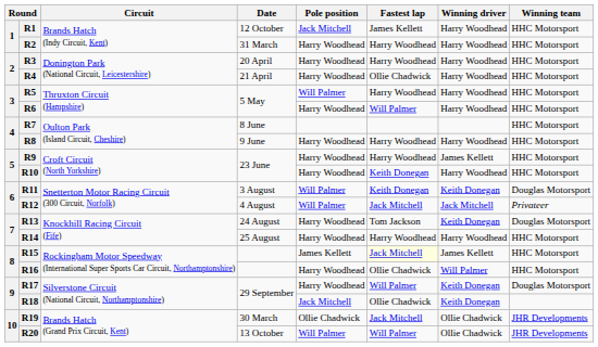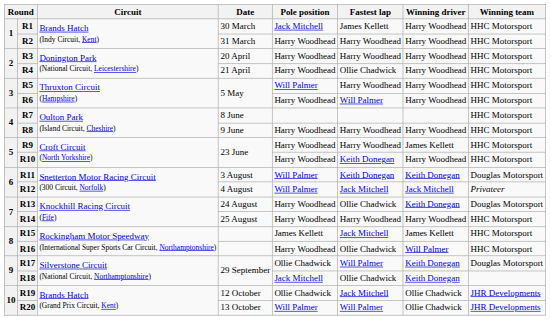R1 | Date: 12 October -> 30 March
R13 | Fastest lap: Tom Jackson -> Ollie Chadwick
R15 | Fastest lap: lightyellow background -> no background
R17 | Pole position: Harry Woodhead -> Ollie Chadwick
R19 | Date: 30 March -> 12 October
